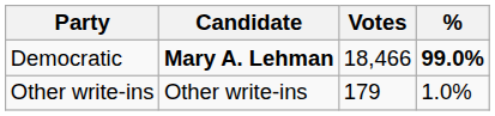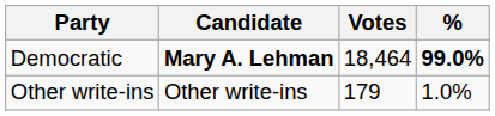Democratic | Votes: 18,466 -> 18,464
